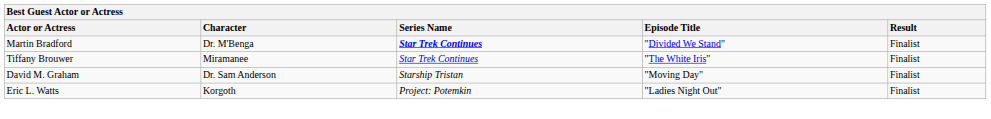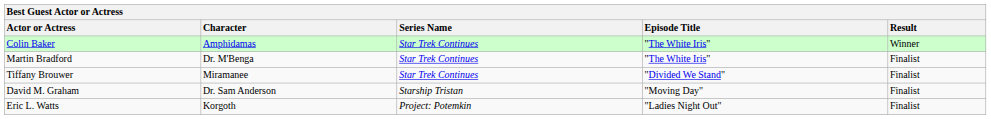+ row: Colin Baker | Amphidamas | Star Trek Continues | "The White Iris" | Winner
Martin Bradford | Series Name: bold -> normal
Martin Bradford | Episode Title: "Divided We Stand" -> "The White Iris"
Tiffany Brouwer | Episode Title: "The White Iris" -> "Divided We Stand"
